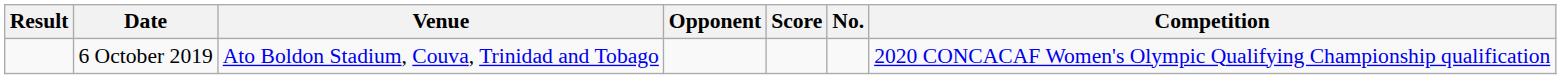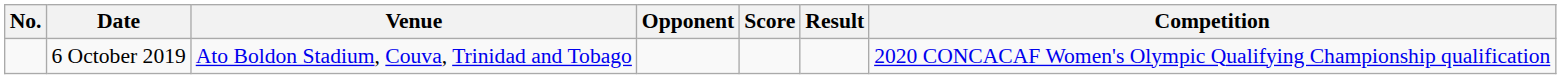columns swapped: No. <-> Result
